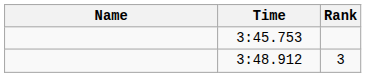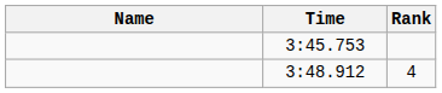3:48.912 | Rank: 3 -> 4
